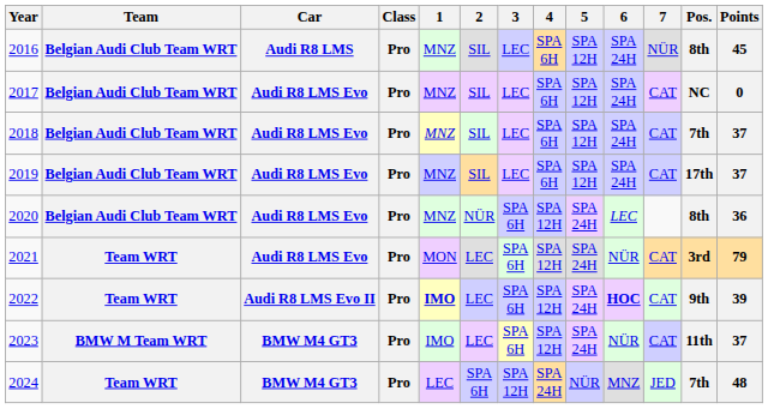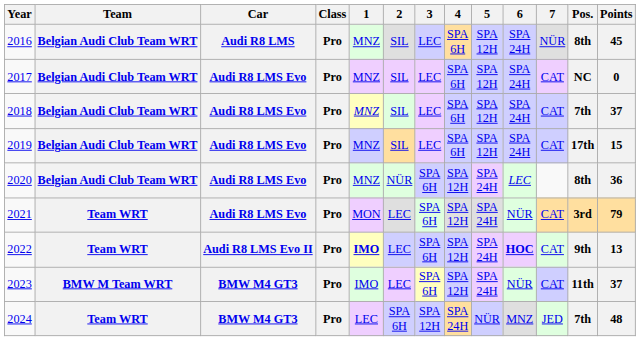2019 | Points: 37 -> 15
2022 | Points: 39 -> 13
